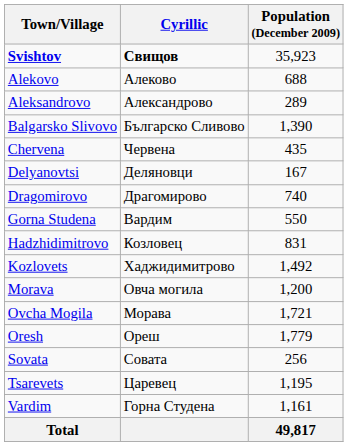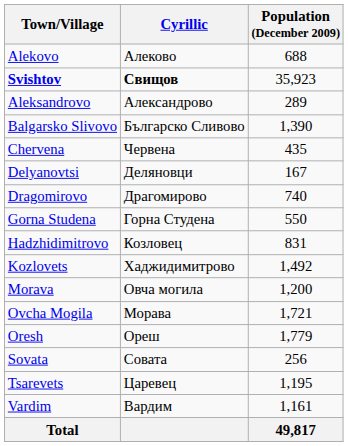rows swapped: Svishtov <-> Alekovo
Gorna Studena | Cyrillic: Вардим -> Горна Студена
Vardim | Cyrillic: Горна Студена -> Вардим
